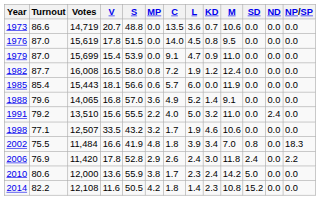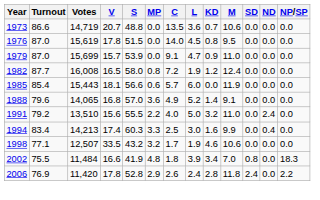1979 | V: 15.4 -> 15.7
+ row: 1994 | 83.4 | 14,213 | 17.4 | 60.3 | 3.3 | 2.5 | 3.0 | 1.6 | 9.9 | 0.0 | 0.4 | 0.0
2006 | KD: 3.0 -> 2.8
- row: 2010 | 80.6 | 12,000 | 13.6 | 55.9 | 3.8 | 1.7 | 2.3 | 2.4 | 14.2 | 5.0 | 0.0 | 0.0
- row: 2014 | 82.2 | 12,108 | 11.6 | 50.5 | 4.2 | 1.8 | 1.4 | 2.3 | 10.8 | 15.2 | 0.0 | 0.0
